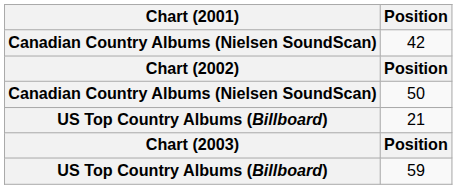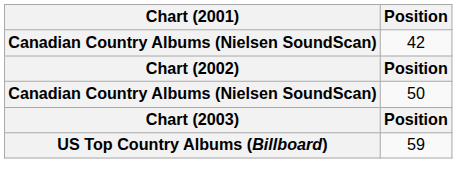- row: US Top Country Albums (Billboard) | 21
